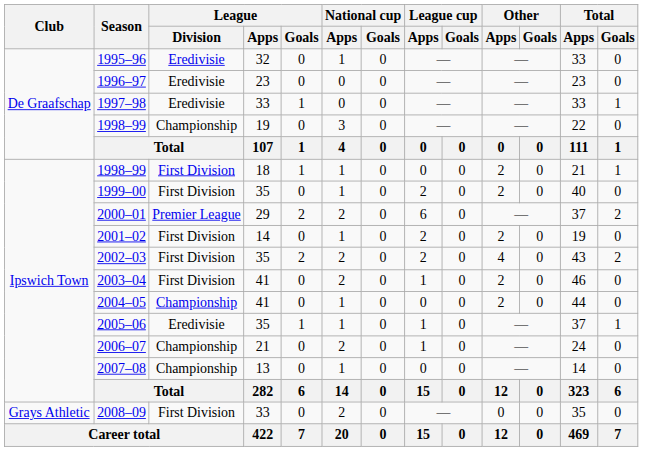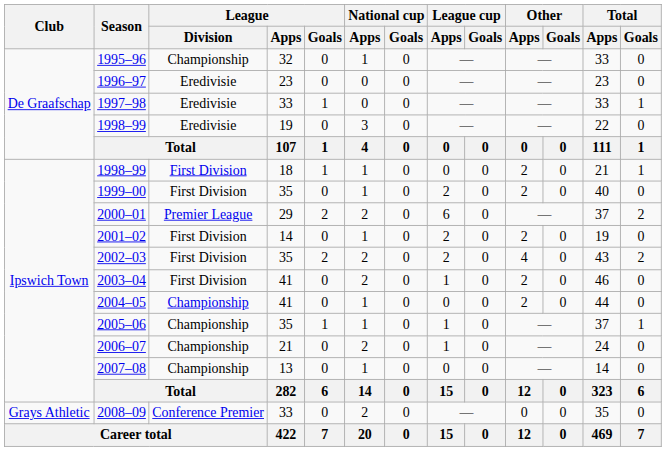1995–96 | League / Division: Eredivisie -> Championship
1998–99 / 19 | League / Division: Championship -> Eredivisie
2005–06 | League / Division: Eredivisie -> Championship
2008–09 | League / Division: First Division -> Conference Premier
